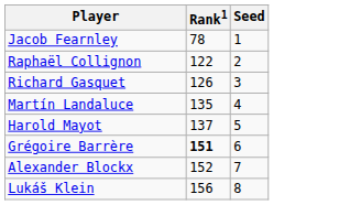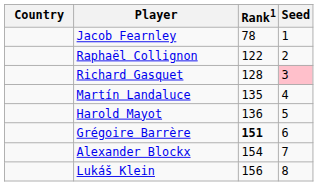+ column: Country
Richard Gasquet | Rank1: 126 -> 128
Richard Gasquet | Seed: no background -> pink background
Harold Mayot | Rank1: 137 -> 136
Alexander Blockx | Rank1: 152 -> 154
